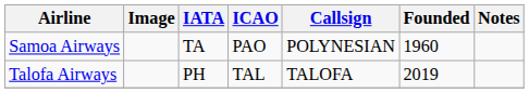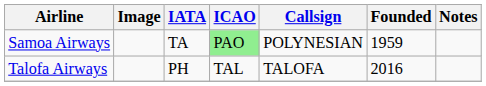Samoa Airways | ICAO: no background -> lightgreen background
Samoa Airways | Founded: 1960 -> 1959
Talofa Airways | Founded: 2019 -> 2016
